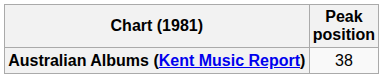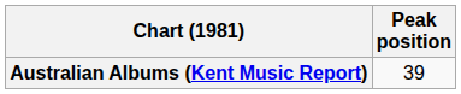Australian Albums (Kent Music Report) | Peak position: 38 -> 39
